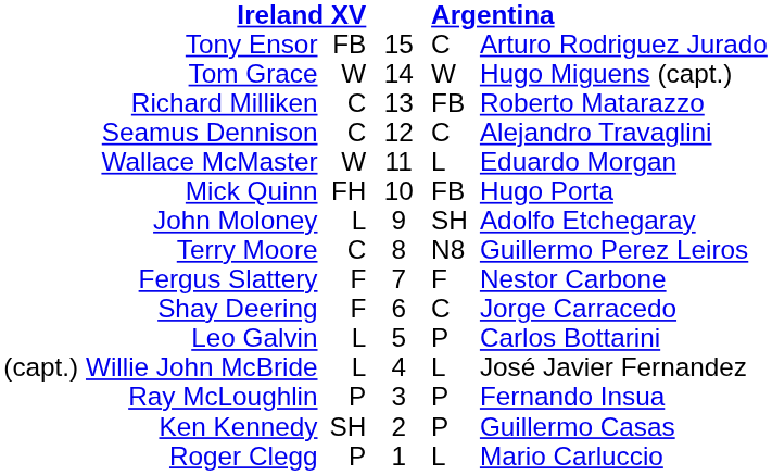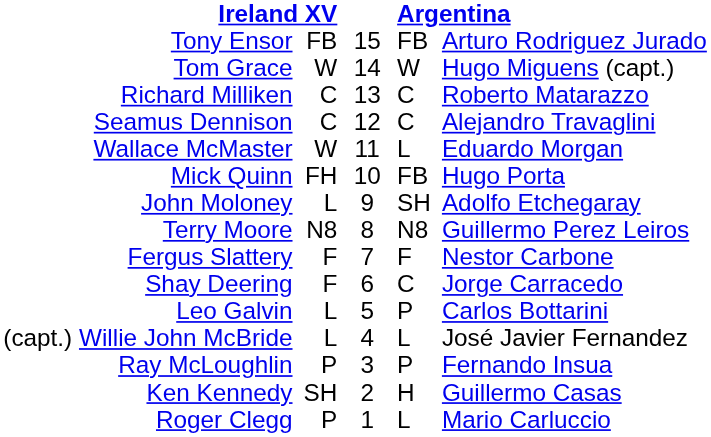Tony Ensor | column 4: C -> FB
Richard Milliken | column 4: FB -> C
Terry Moore | column 2: C -> N8
Ken Kennedy | column 4: P -> H
